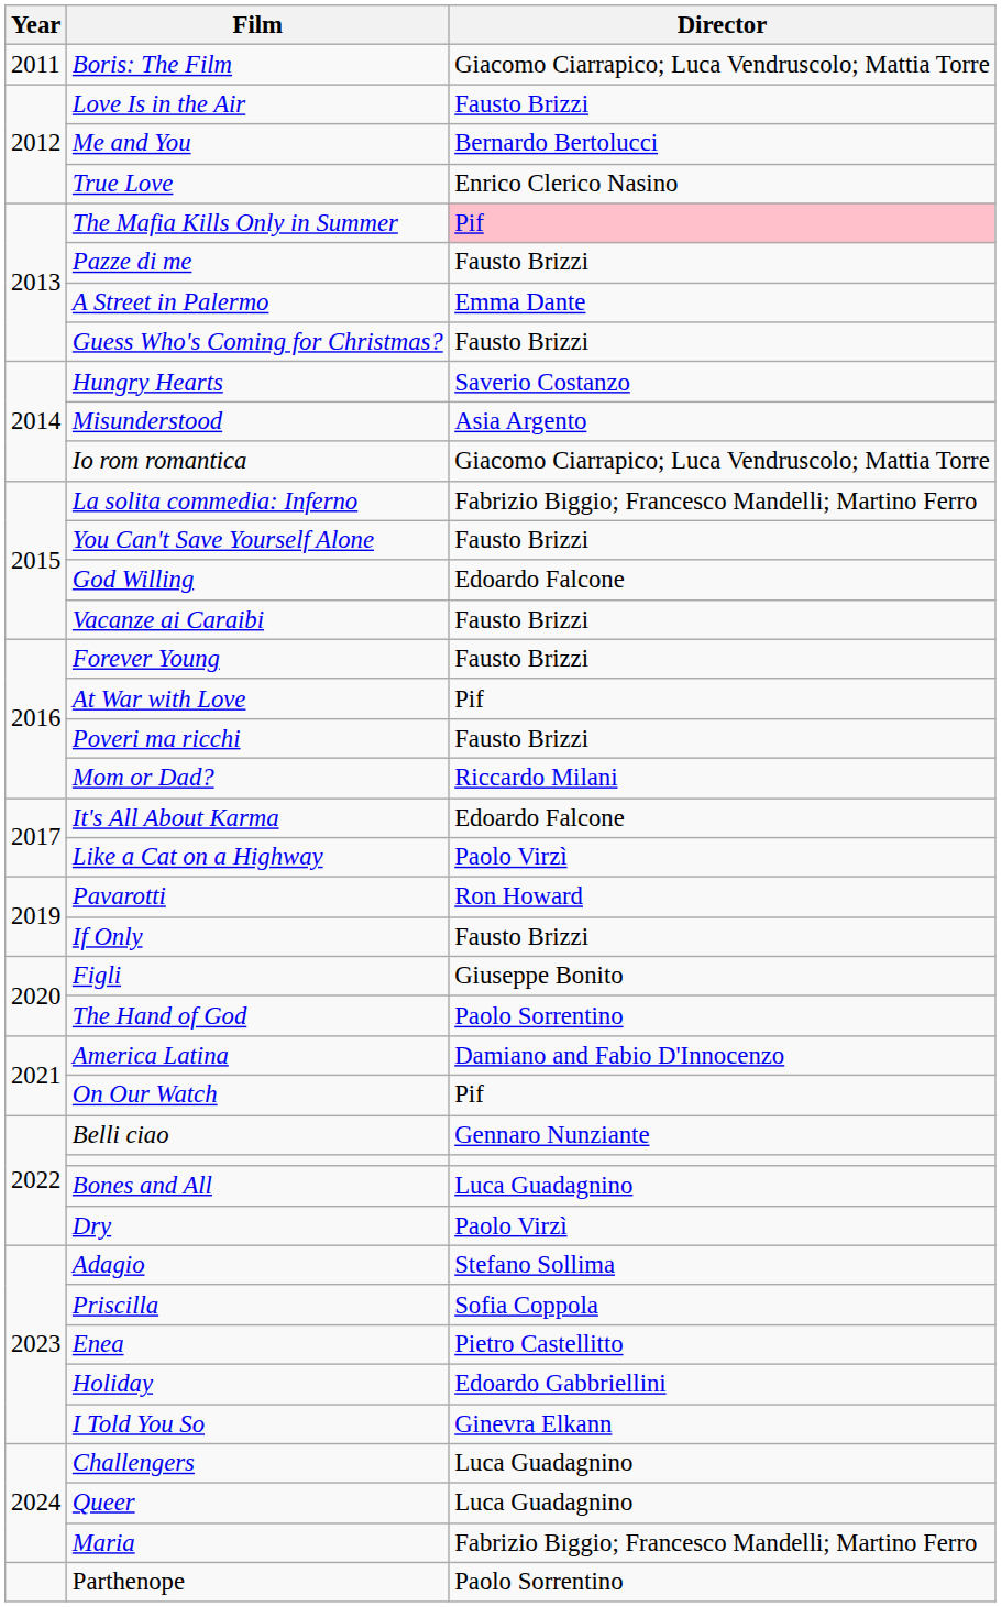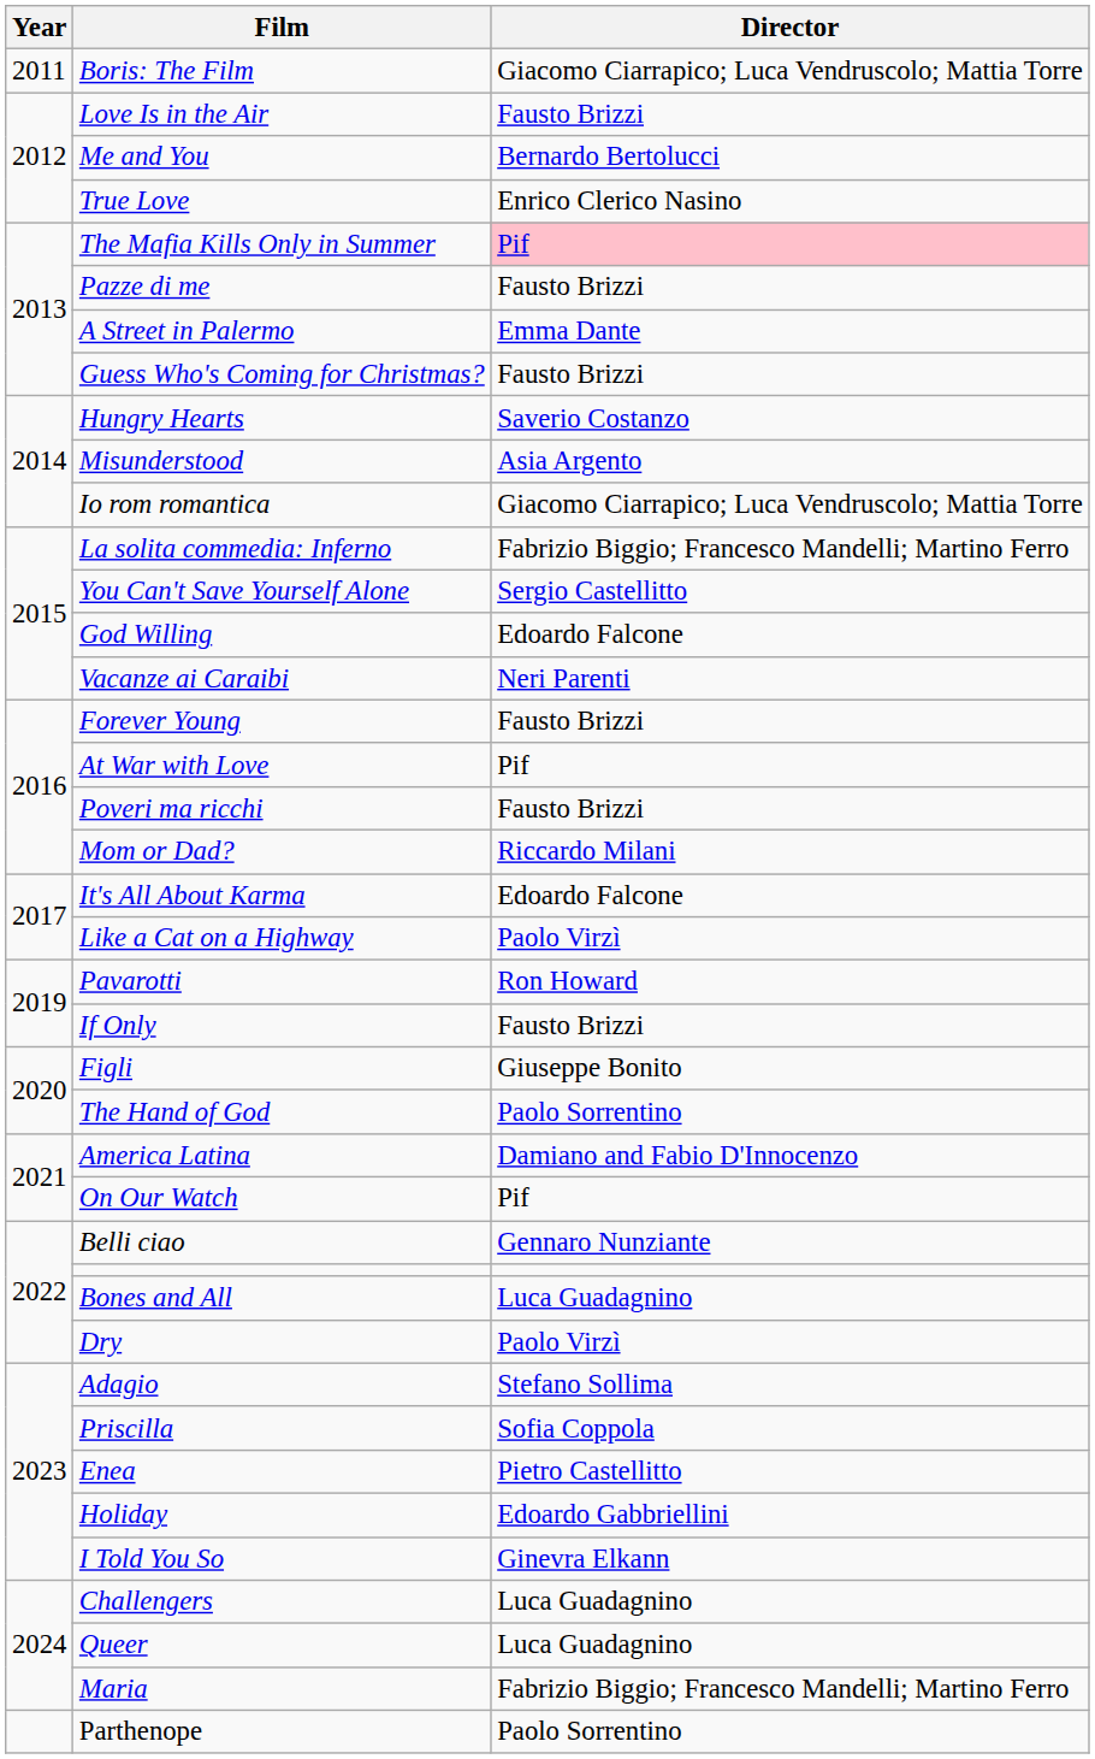You Can't Save Yourself Alone | Director: Fausto Brizzi -> Sergio Castellitto
Vacanze ai Caraibi | Director: Fausto Brizzi -> Neri Parenti
